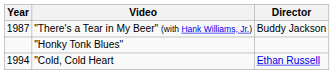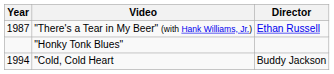"There's a Tear in My Beer" (with Hank Williams, Jr.) | Director: Buddy Jackson -> Ethan Russell
"Cold, Cold Heart | Director: Ethan Russell -> Buddy Jackson
